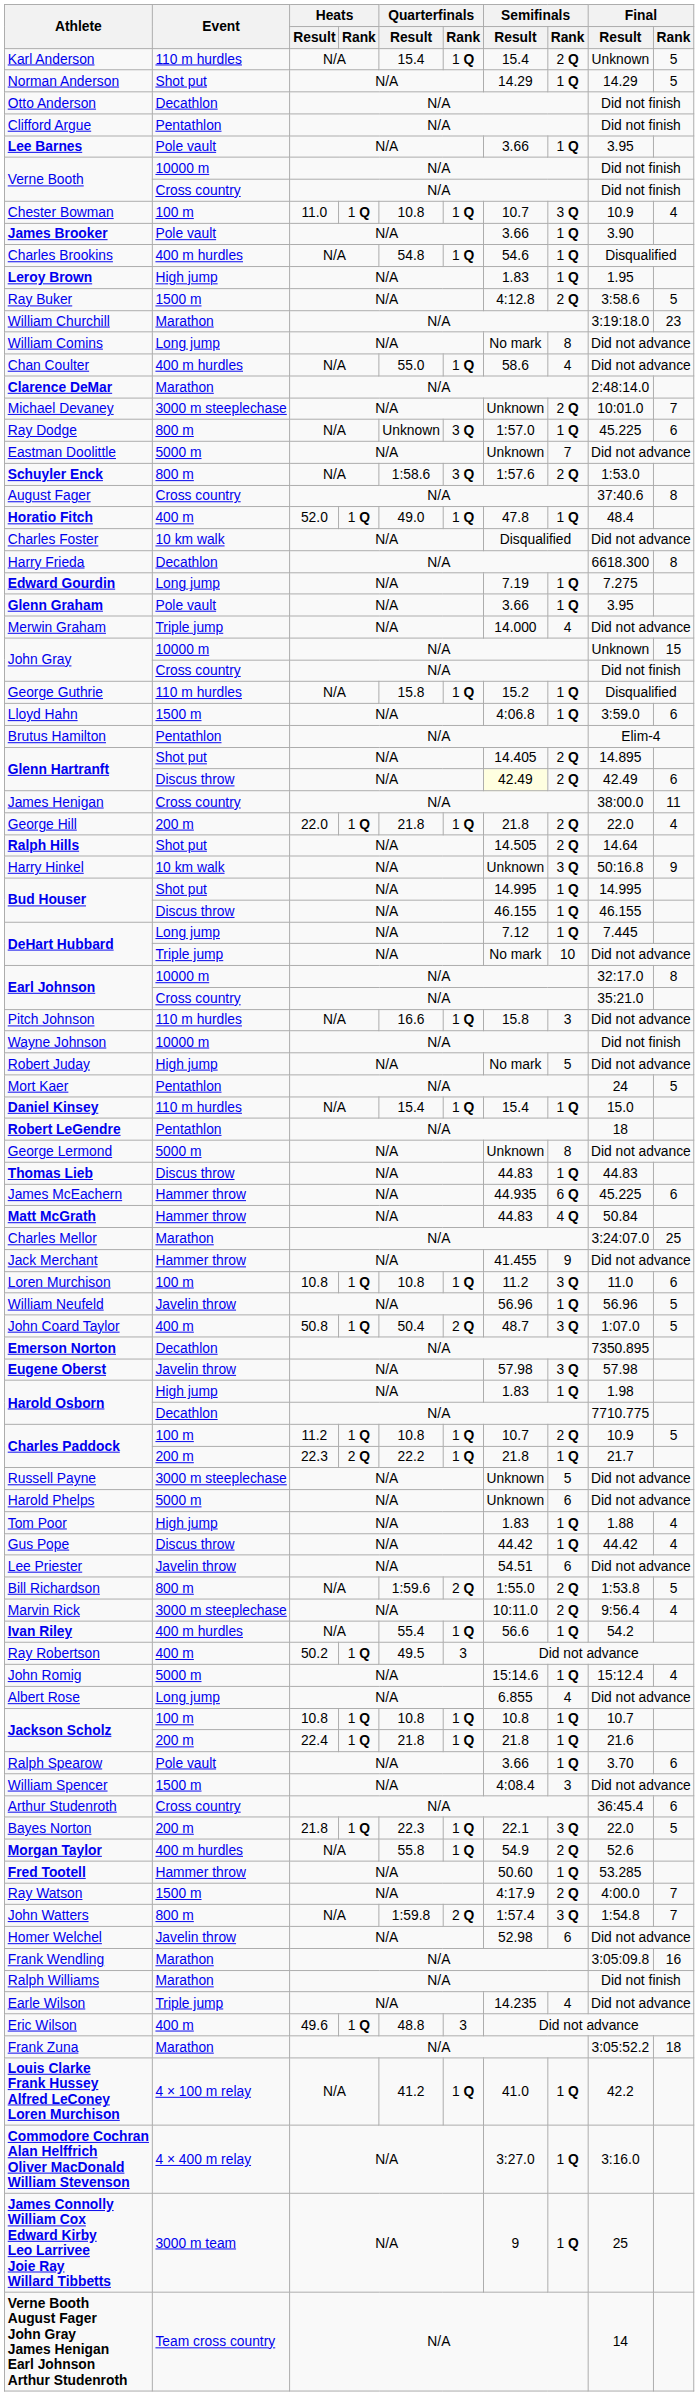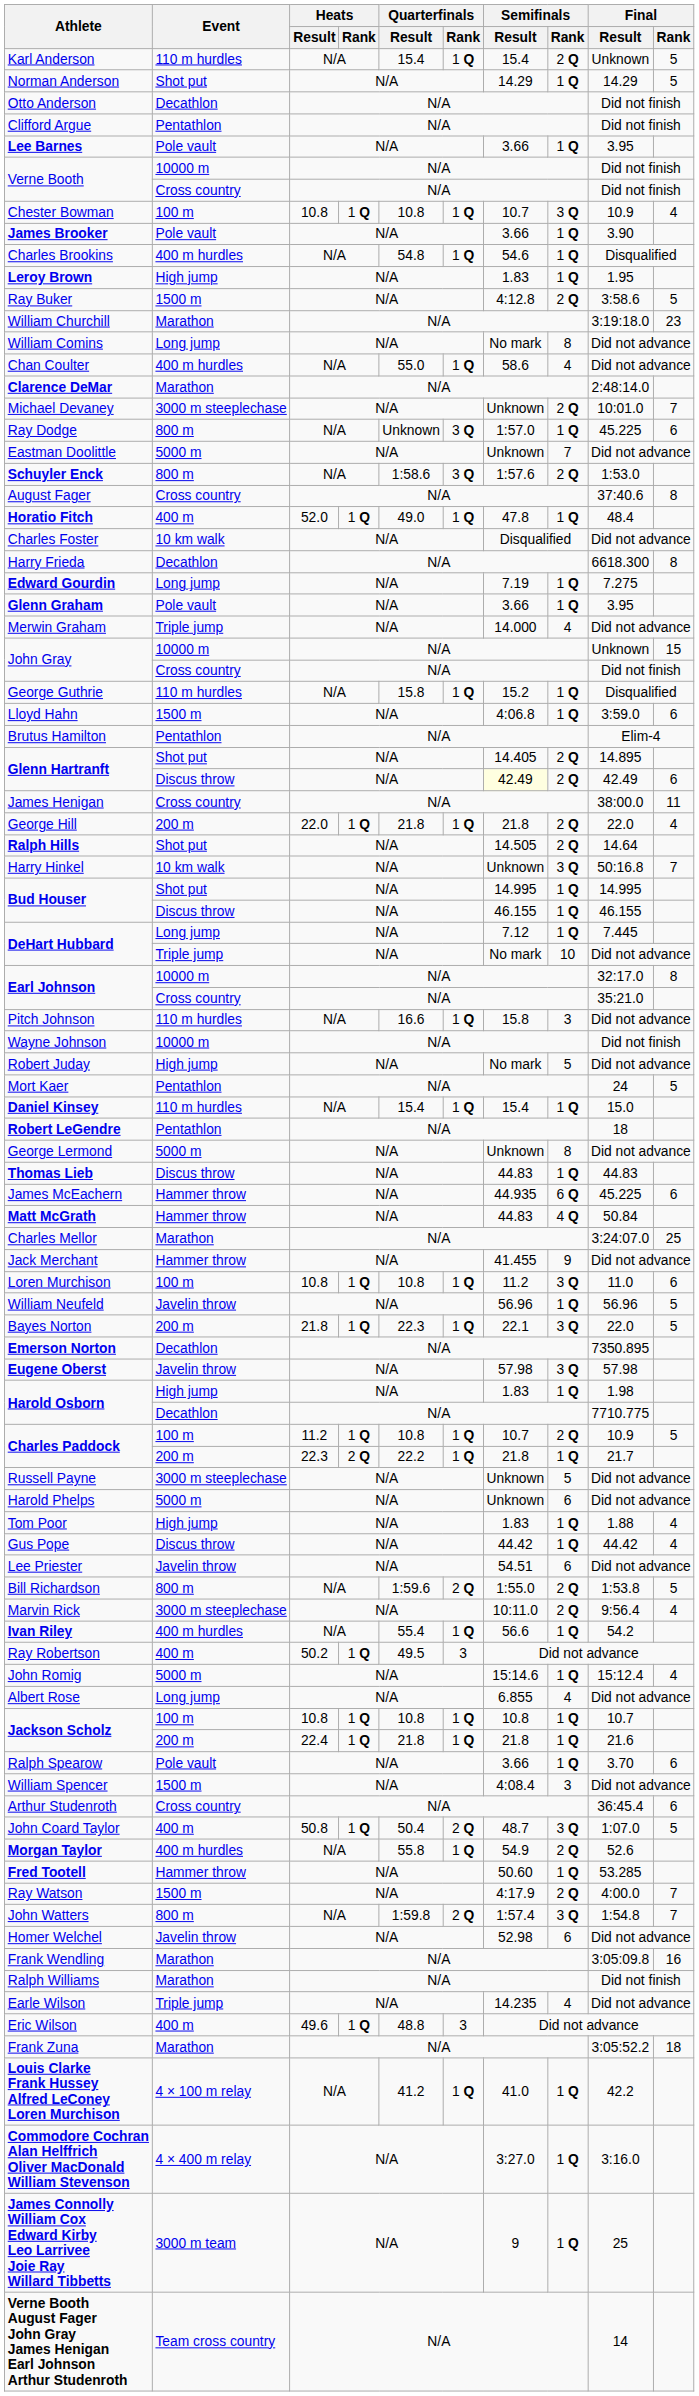Chester Bowman | Heats / Result: 11.0 -> 10.8
Harry Hinkel | Final / Rank: 9 -> 7
rows swapped: Bayes Norton <-> John Coard Taylor
